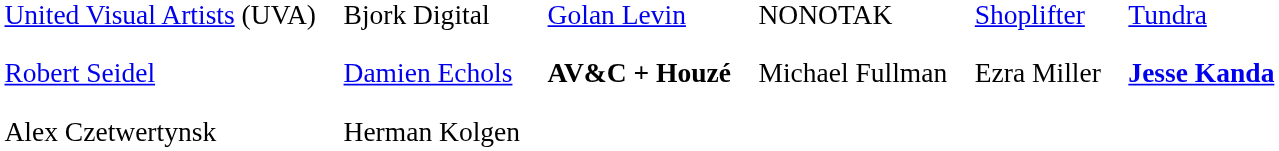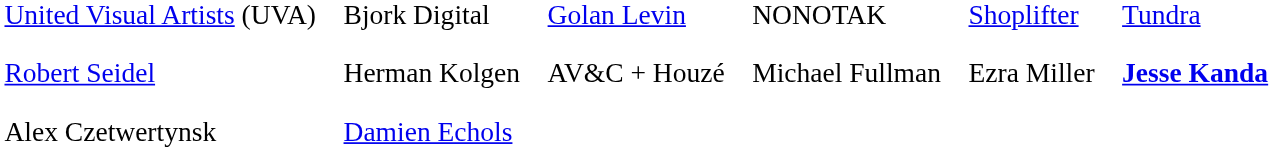Robert Seidel | column 2: Damien Echols -> Herman Kolgen
Robert Seidel | column 3: bold -> normal
Alex Czetwertynsk | column 2: Herman Kolgen -> Damien Echols
